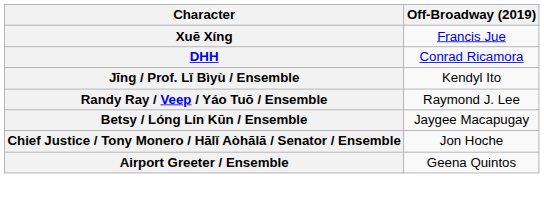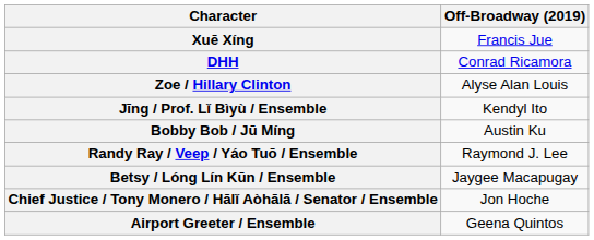+ row: Zoe / Hillary Clinton | Alyse Alan Louis
+ row: Bobby Bob / Jū Míng | Austin Ku
